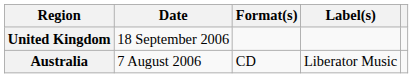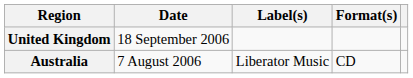columns swapped: Format(s) <-> Label(s)
